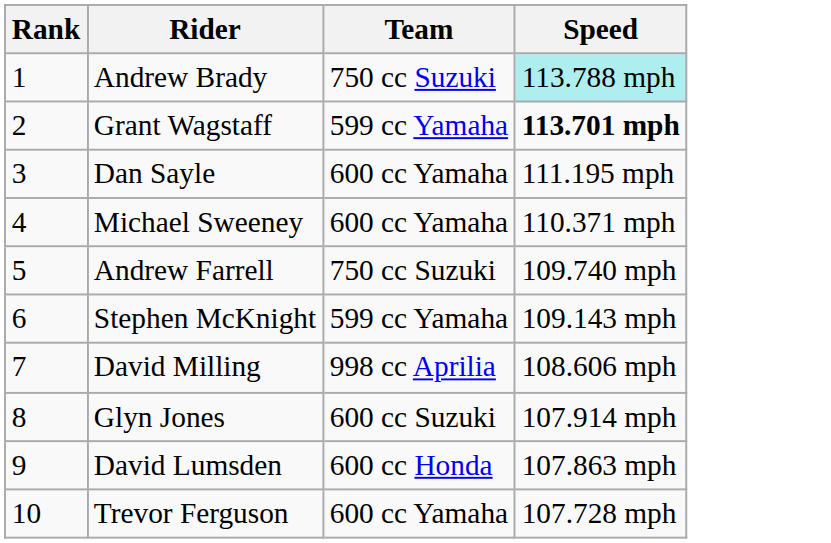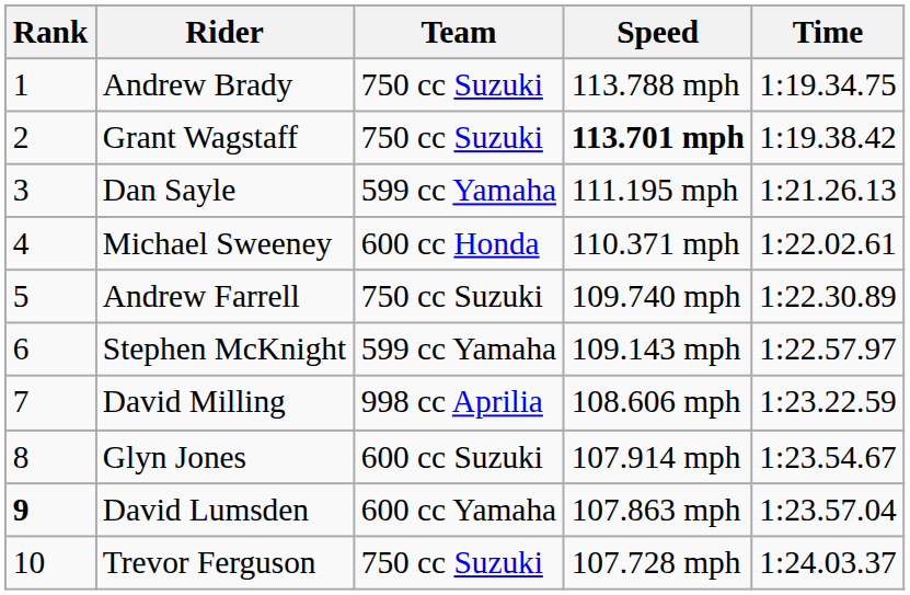+ column: Time | 1:19.34.75 | 1:19.38.42 | 1:21.26.13 | 1:22.02.61 | 1:22.30.89 | 1:22.57.97 | 1:23.22.59 | 1:23.54.67 | 1:23.57.04 | 1:24.03.37
Andrew Brady | Speed: paleturquoise background -> no background
Grant Wagstaff | Team: 599 cc Yamaha -> 750 cc Suzuki
Dan Sayle | Team: 600 cc Yamaha -> 599 cc Yamaha
Michael Sweeney | Team: 600 cc Yamaha -> 600 cc Honda
David Lumsden | Rank: normal -> bold
David Lumsden | Team: 600 cc Honda -> 600 cc Yamaha
Trevor Ferguson | Team: 600 cc Yamaha -> 750 cc Suzuki
